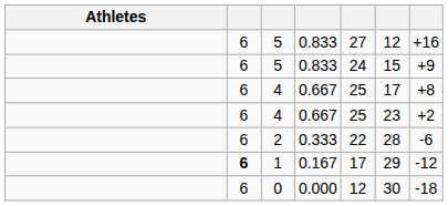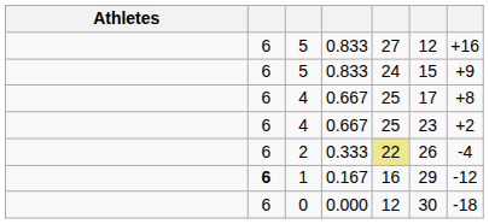2 | column 5: no background -> khaki background
2 | column 6: 28 -> 26
2 | column 7: -6 -> -4
1 | column 5: 17 -> 16
